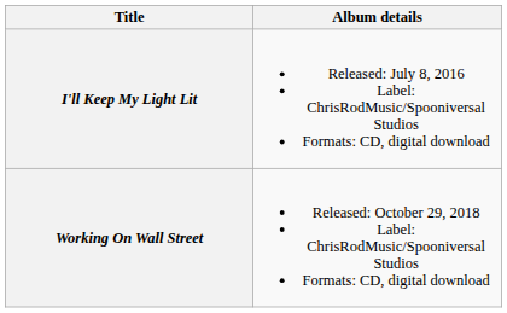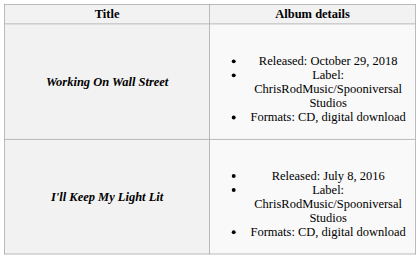rows swapped: I'll Keep My Light Lit <-> Working On Wall Street
